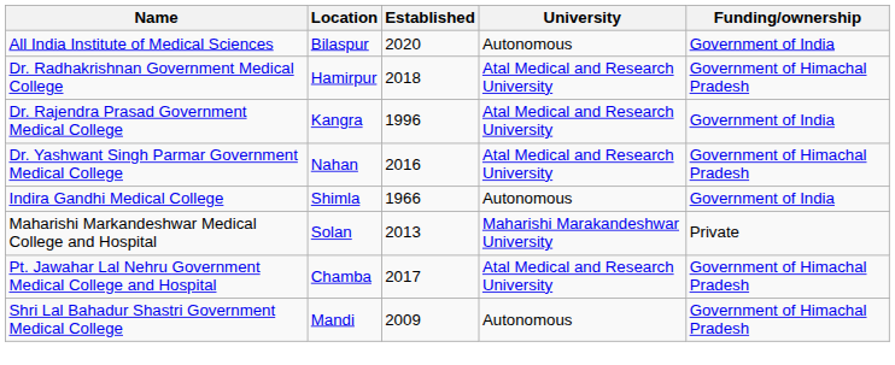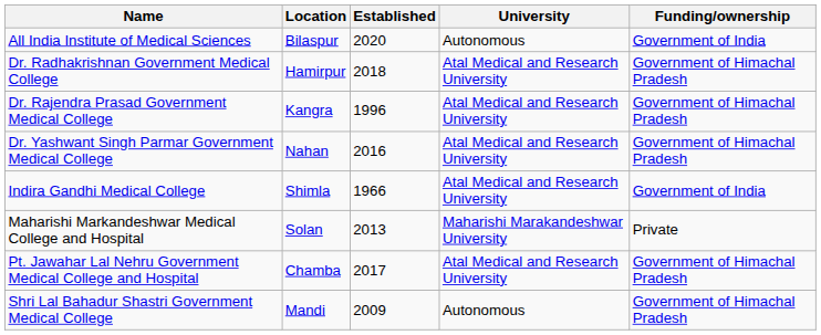Dr. Rajendra Prasad Government Medical College | Funding/ownership: Government of India -> Government of Himachal Pradesh
Indira Gandhi Medical College | University: Autonomous -> Atal Medical and Research University
